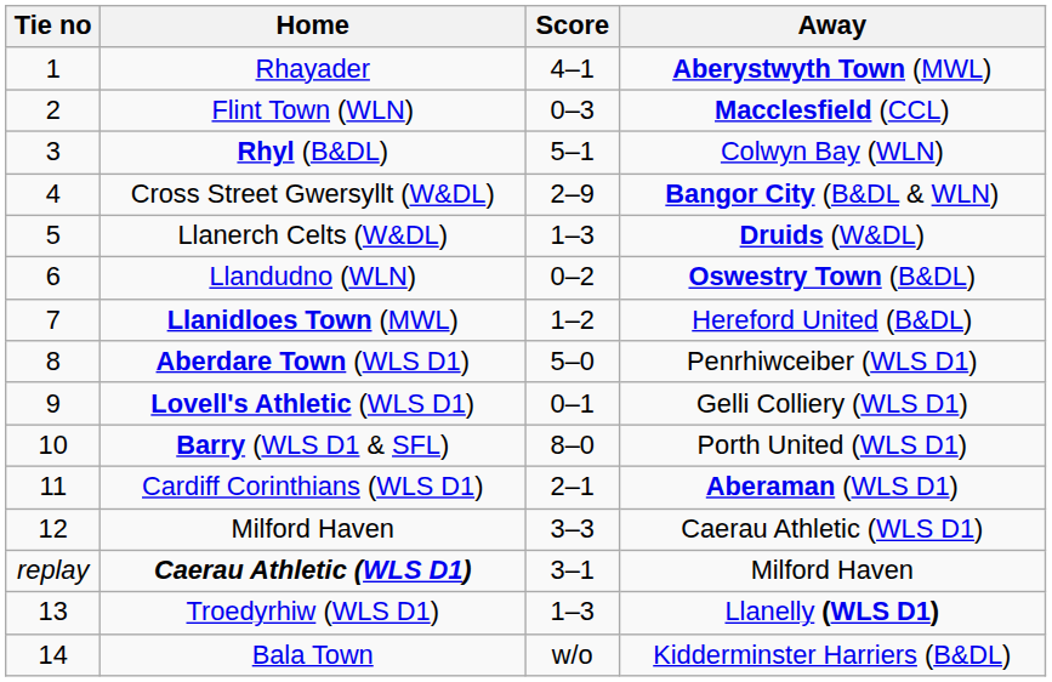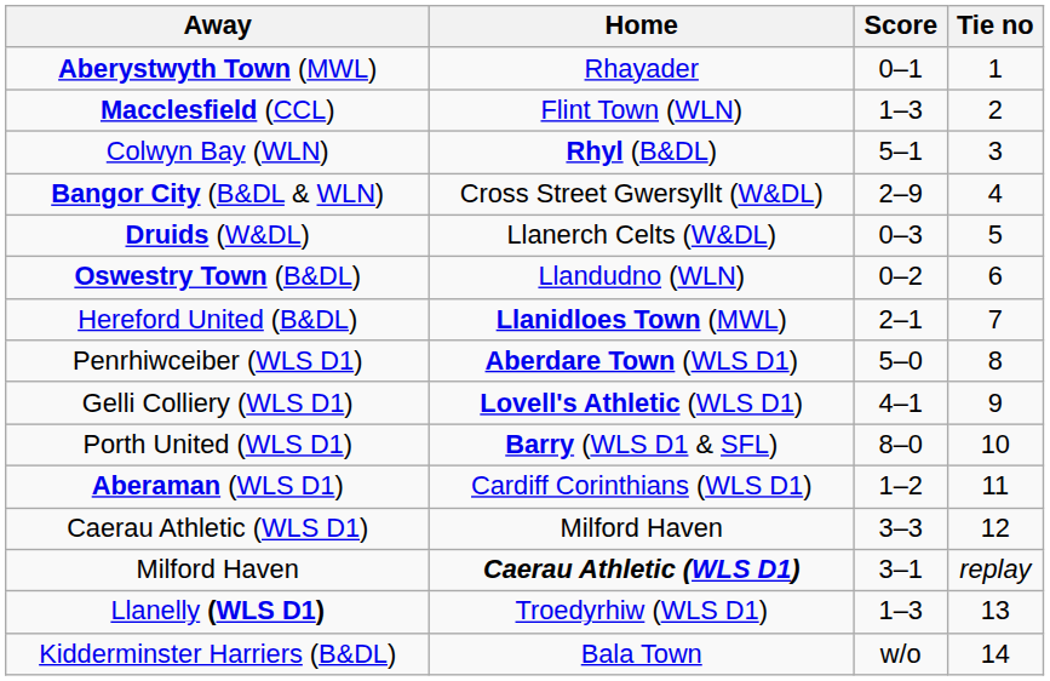columns swapped: Tie no <-> Away
Rhayader | Score: 4–1 -> 0–1
Flint Town (WLN) | Score: 0–3 -> 1–3
Llanerch Celts (W&DL) | Score: 1–3 -> 0–3
Llanidloes Town (MWL) | Score: 1–2 -> 2–1
Lovell's Athletic (WLS D1) | Score: 0–1 -> 4–1
Cardiff Corinthians (WLS D1) | Score: 2–1 -> 1–2
